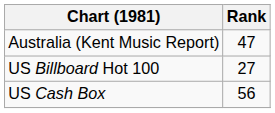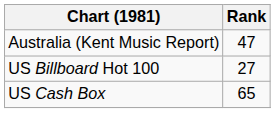US Cash Box | Rank: 56 -> 65
